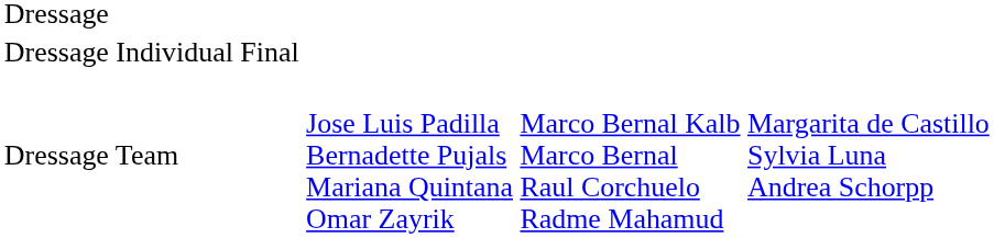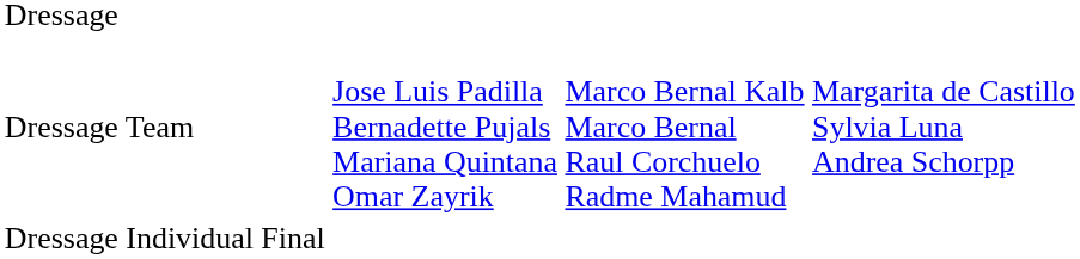rows swapped: Dressage Individual Final <-> Dressage Team
